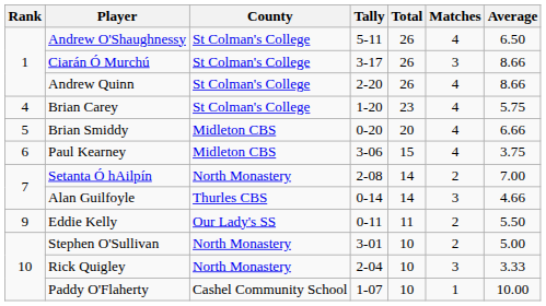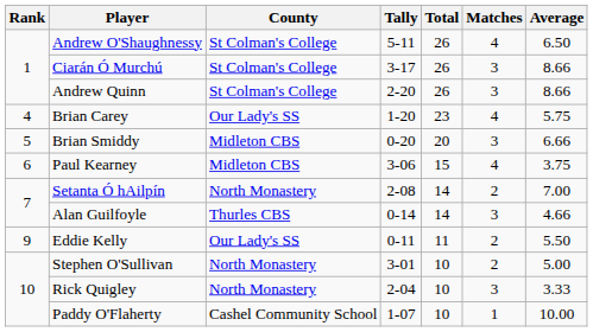Andrew Quinn | Matches: 4 -> 3
Brian Carey | County: St Colman's College -> Our Lady's SS
Brian Smiddy | Matches: 4 -> 3
